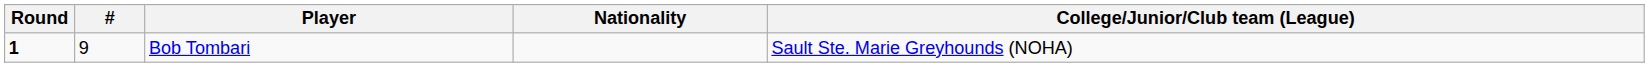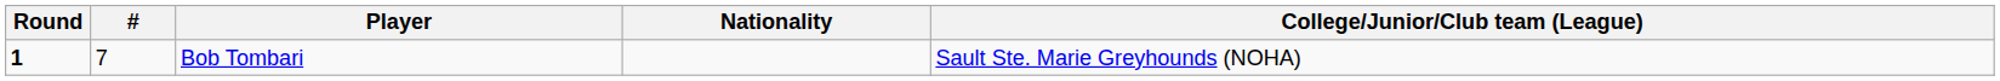Bob Tombari | #: 9 -> 7
